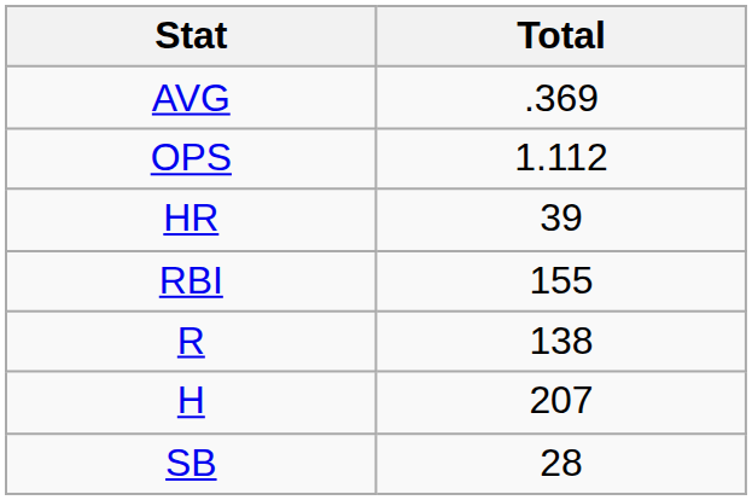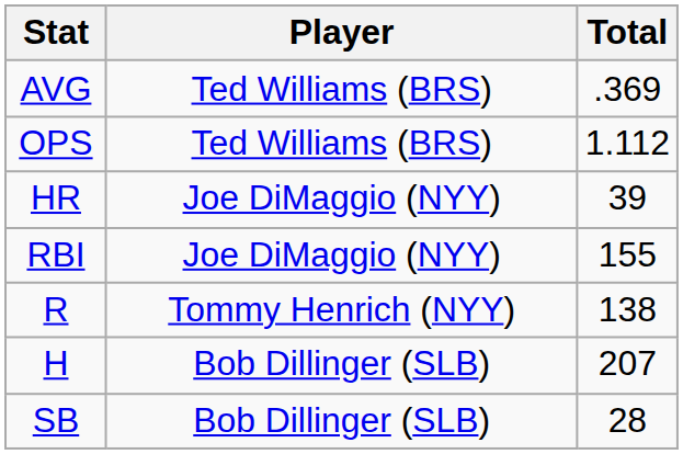+ column: Player | Ted Williams (BRS) | Ted Williams (BRS) | Joe DiMaggio (NYY) | Joe DiMaggio (NYY) | Tommy Henrich (NYY) | Bob Dillinger (SLB) | Bob Dillinger (SLB)
